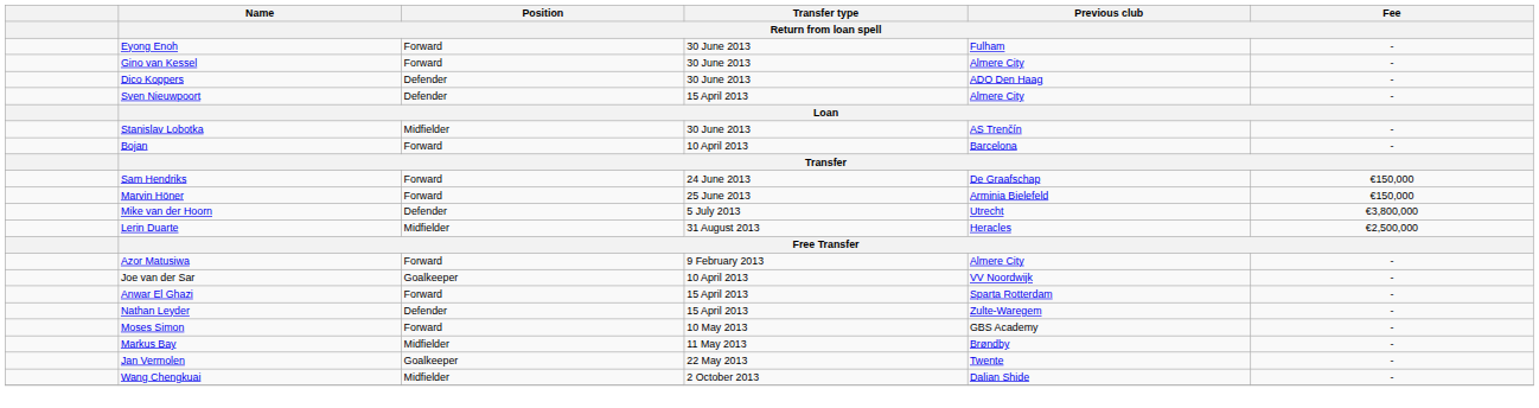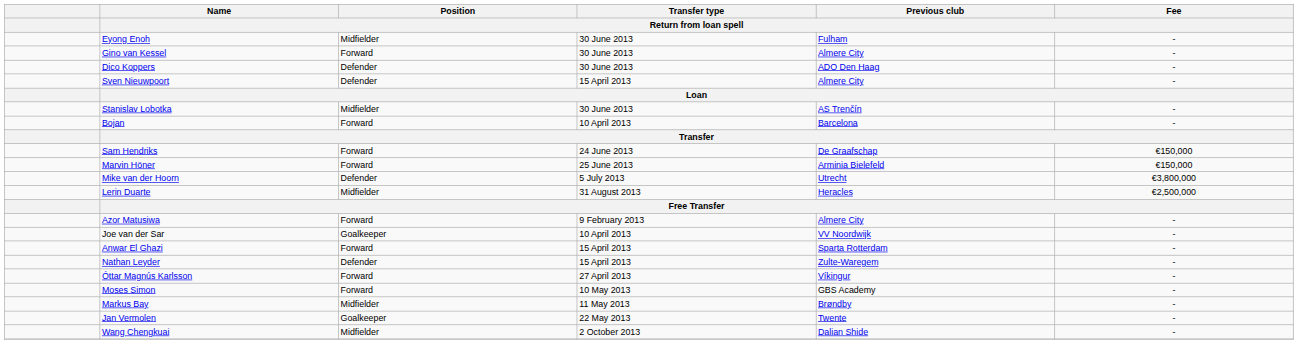Eyong Enoh | Position / Return from loan spell: Forward -> Midfielder
+ row: Óttar Magnús Karlsson | Forward | 27 April 2013 | Víkingur | -
